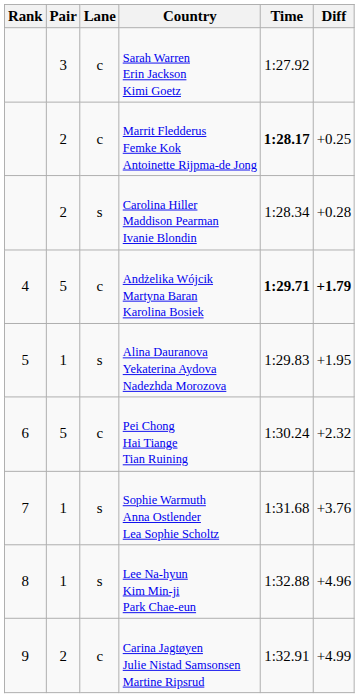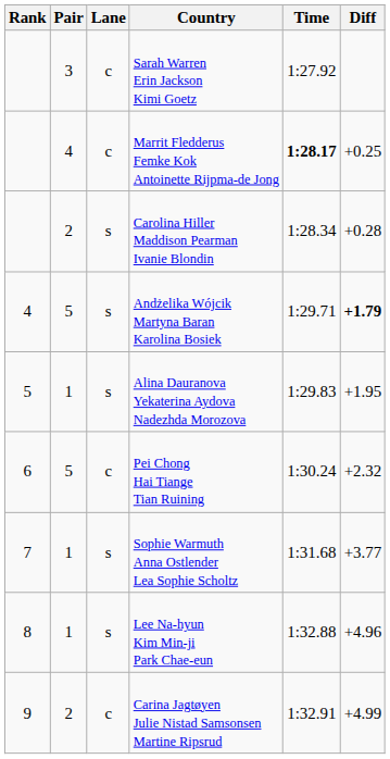Marrit Fledderus Femke Kok Antoinette Rijpma-de Jong | Pair: 2 -> 4
Andżelika Wójcik Martyna Baran Karolina Bosiek | Lane: c -> s
Andżelika Wójcik Martyna Baran Karolina Bosiek | Time: bold -> normal
Sophie Warmuth Anna Ostlender Lea Sophie Scholtz | Diff: +3.76 -> +3.77
